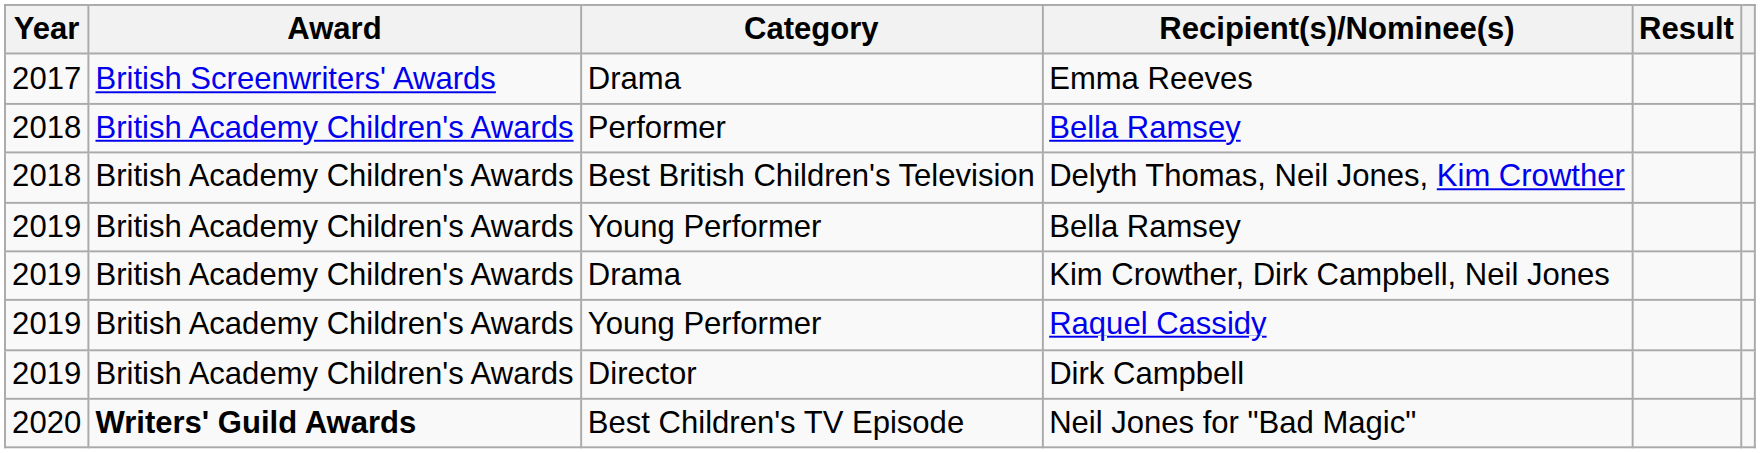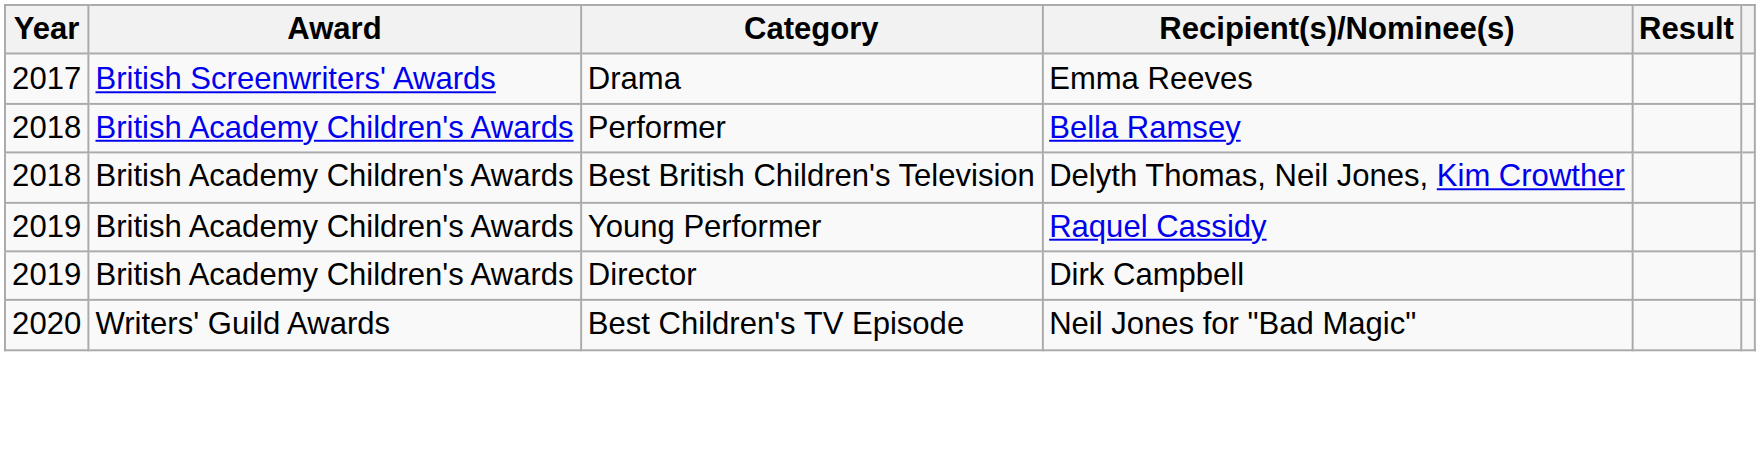- row: 2019 | British Academy Children's Awards | Young Performer | Bella Ramsey
- row: 2019 | British Academy Children's Awards | Drama | Kim Crowther, Dirk Campbell, Neil Jones
Neil Jones for "Bad Magic" | Award: bold -> normal
